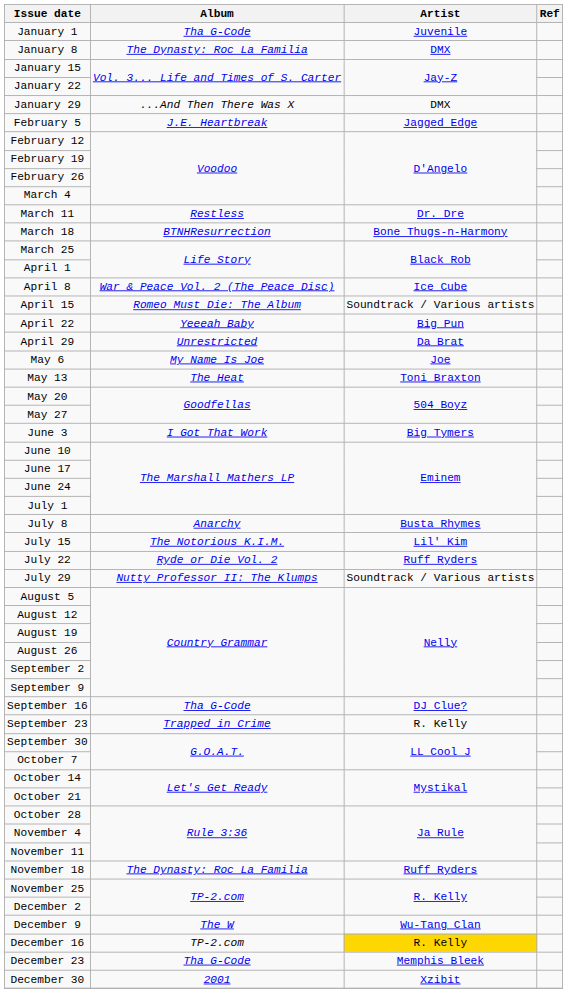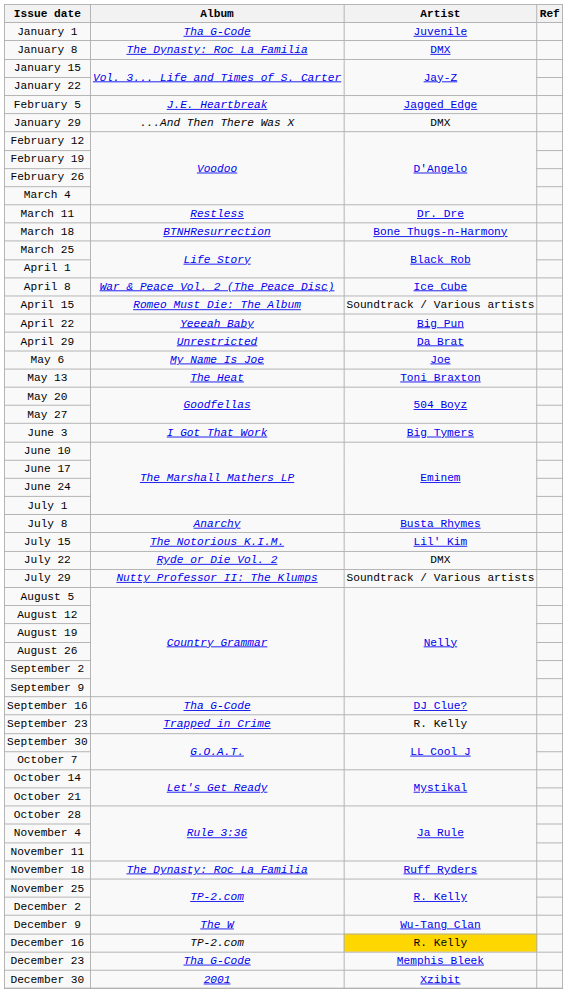rows swapped: January 29 <-> February 5
July 22 | Artist: Ruff Ryders -> DMX
